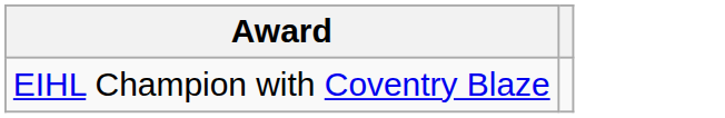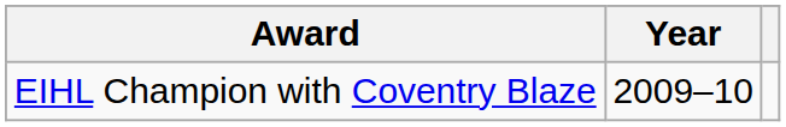+ column: Year | 2009–10
